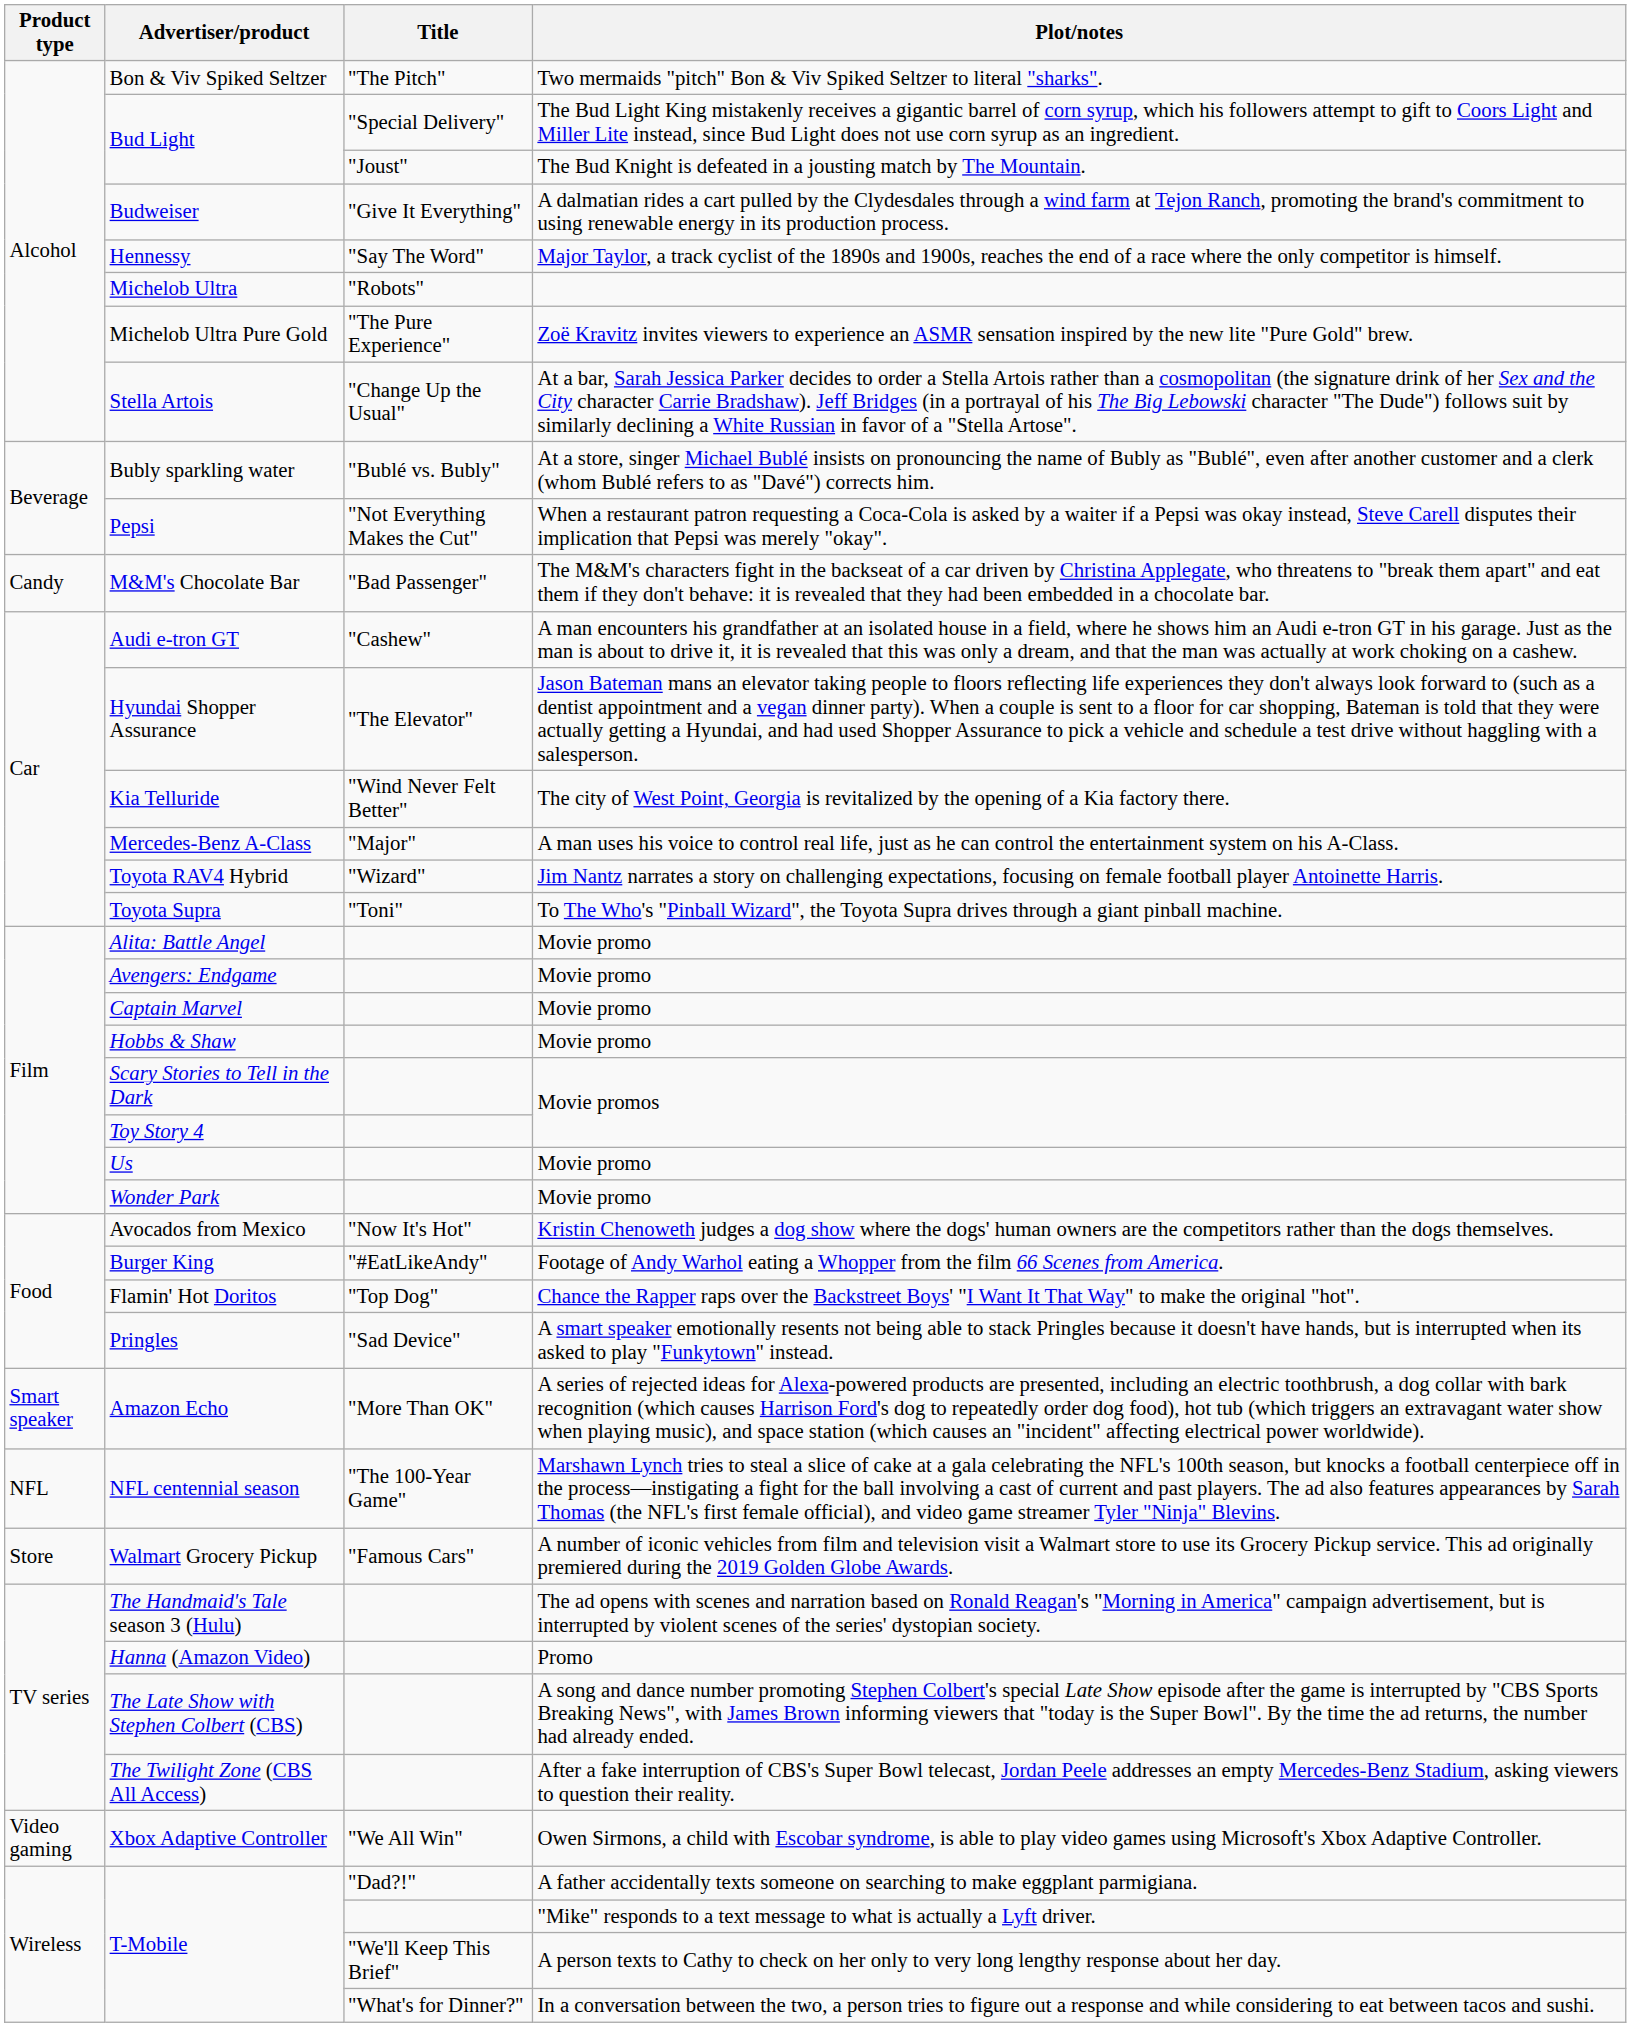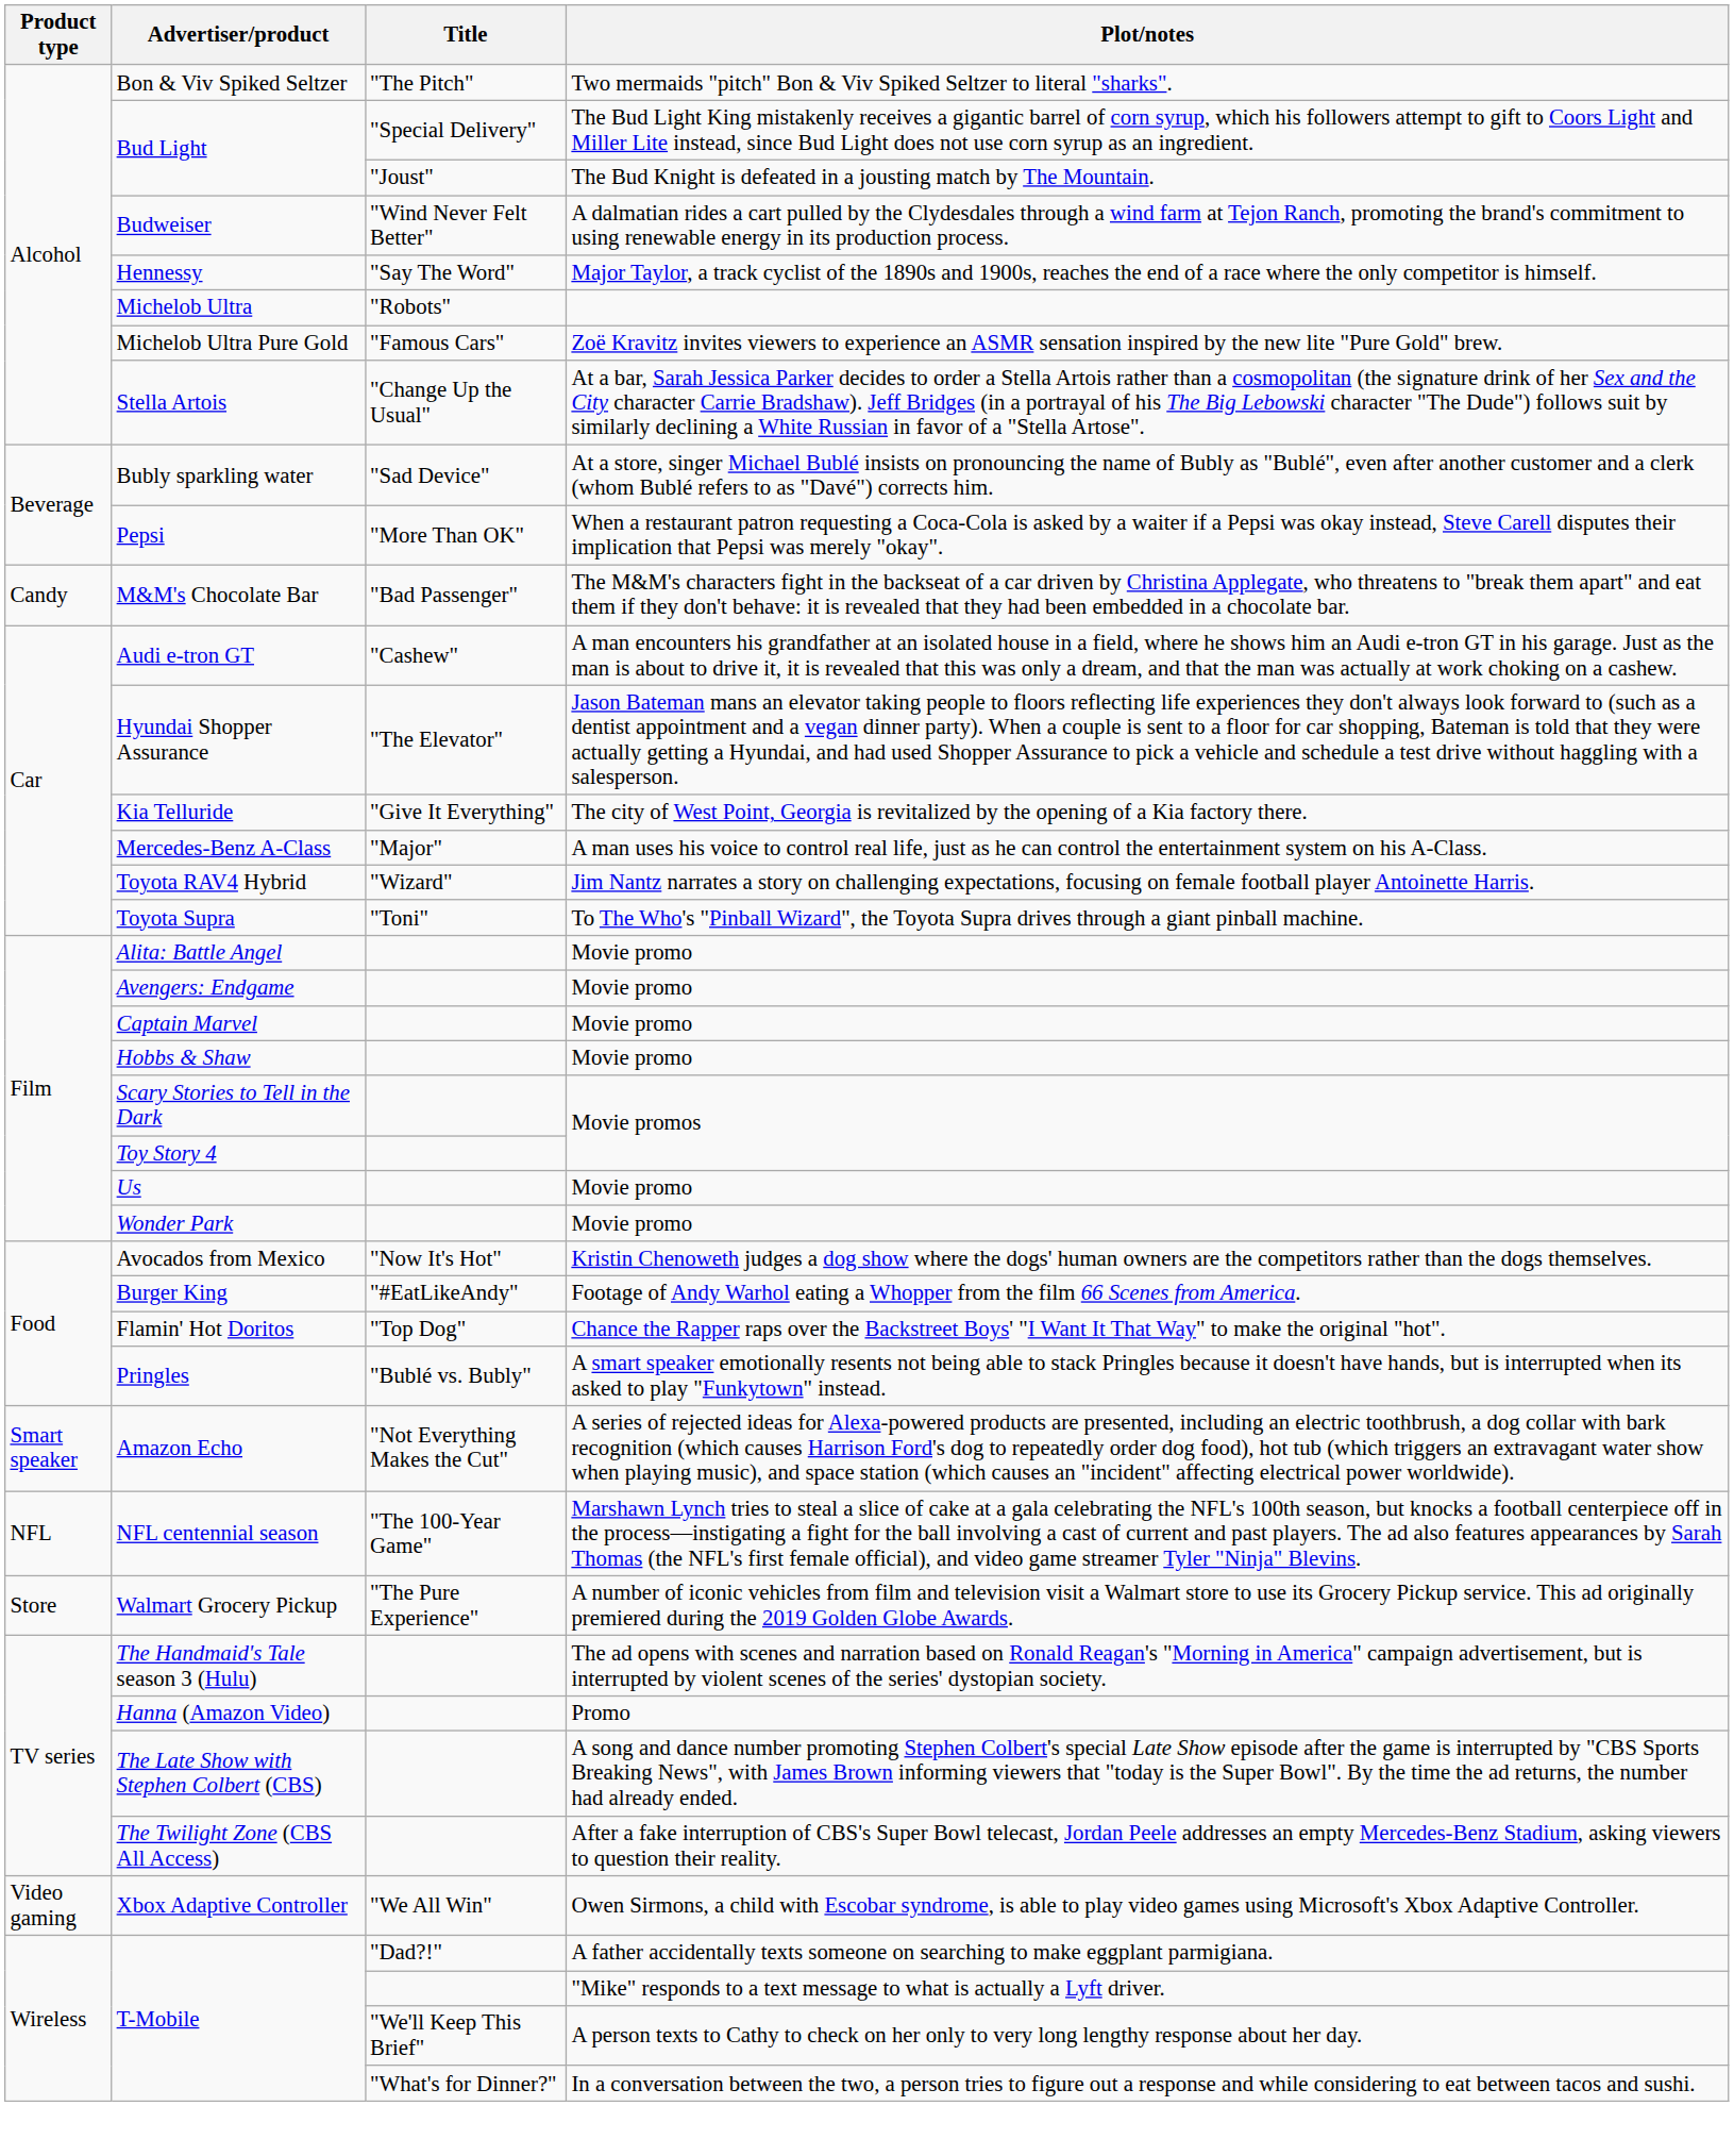Budweiser | Title: "Give It Everything" -> "Wind Never Felt Better"
Michelob Ultra Pure Gold | Title: "The Pure Experience" -> "Famous Cars"
Bubly sparkling water | Title: "Bublé vs. Bubly" -> "Sad Device"
Pepsi | Title: "Not Everything Makes the Cut" -> "More Than OK"
Kia Telluride | Title: "Wind Never Felt Better" -> "Give It Everything"
Pringles | Title: "Sad Device" -> "Bublé vs. Bubly"
Amazon Echo | Title: "More Than OK" -> "Not Everything Makes the Cut"
Walmart Grocery Pickup | Title: "Famous Cars" -> "The Pure Experience"
